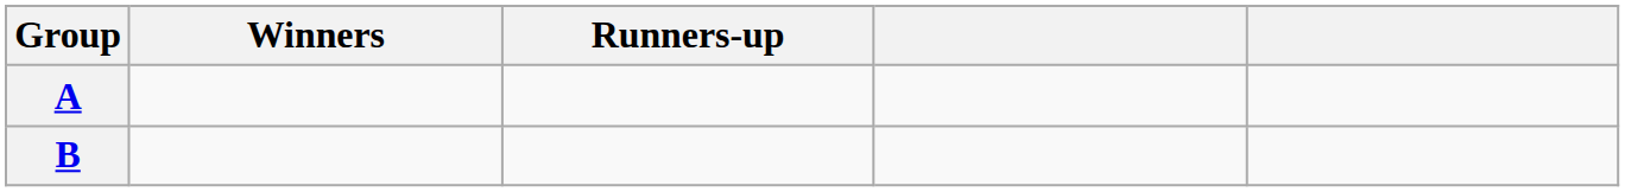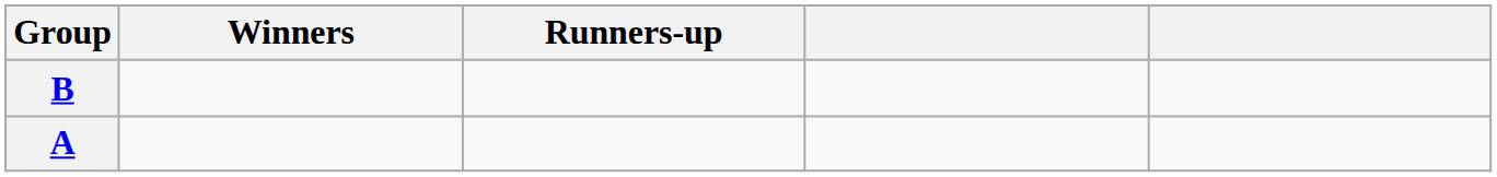rows swapped: A <-> B
